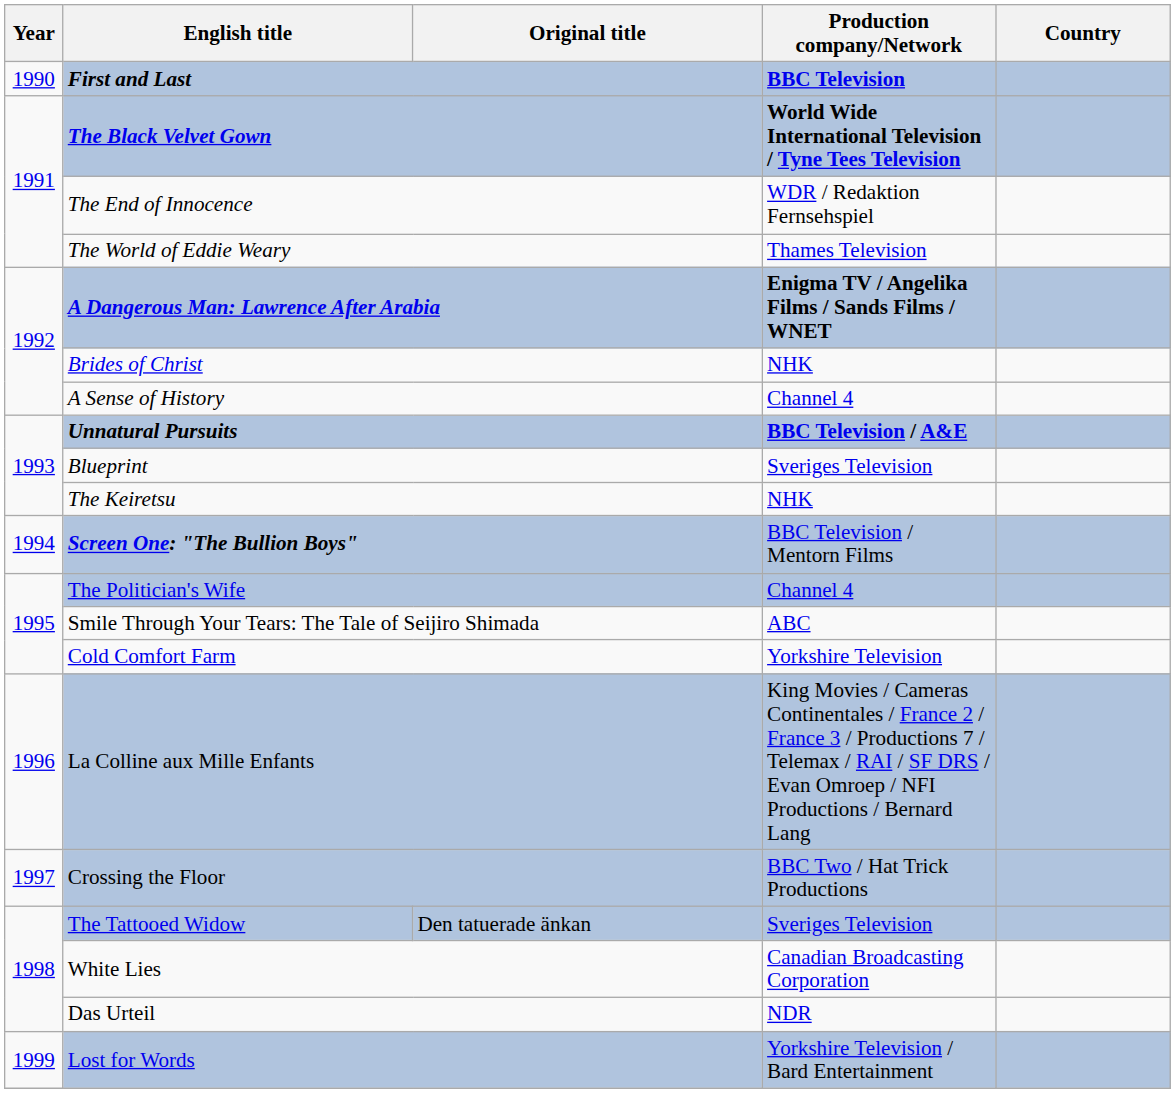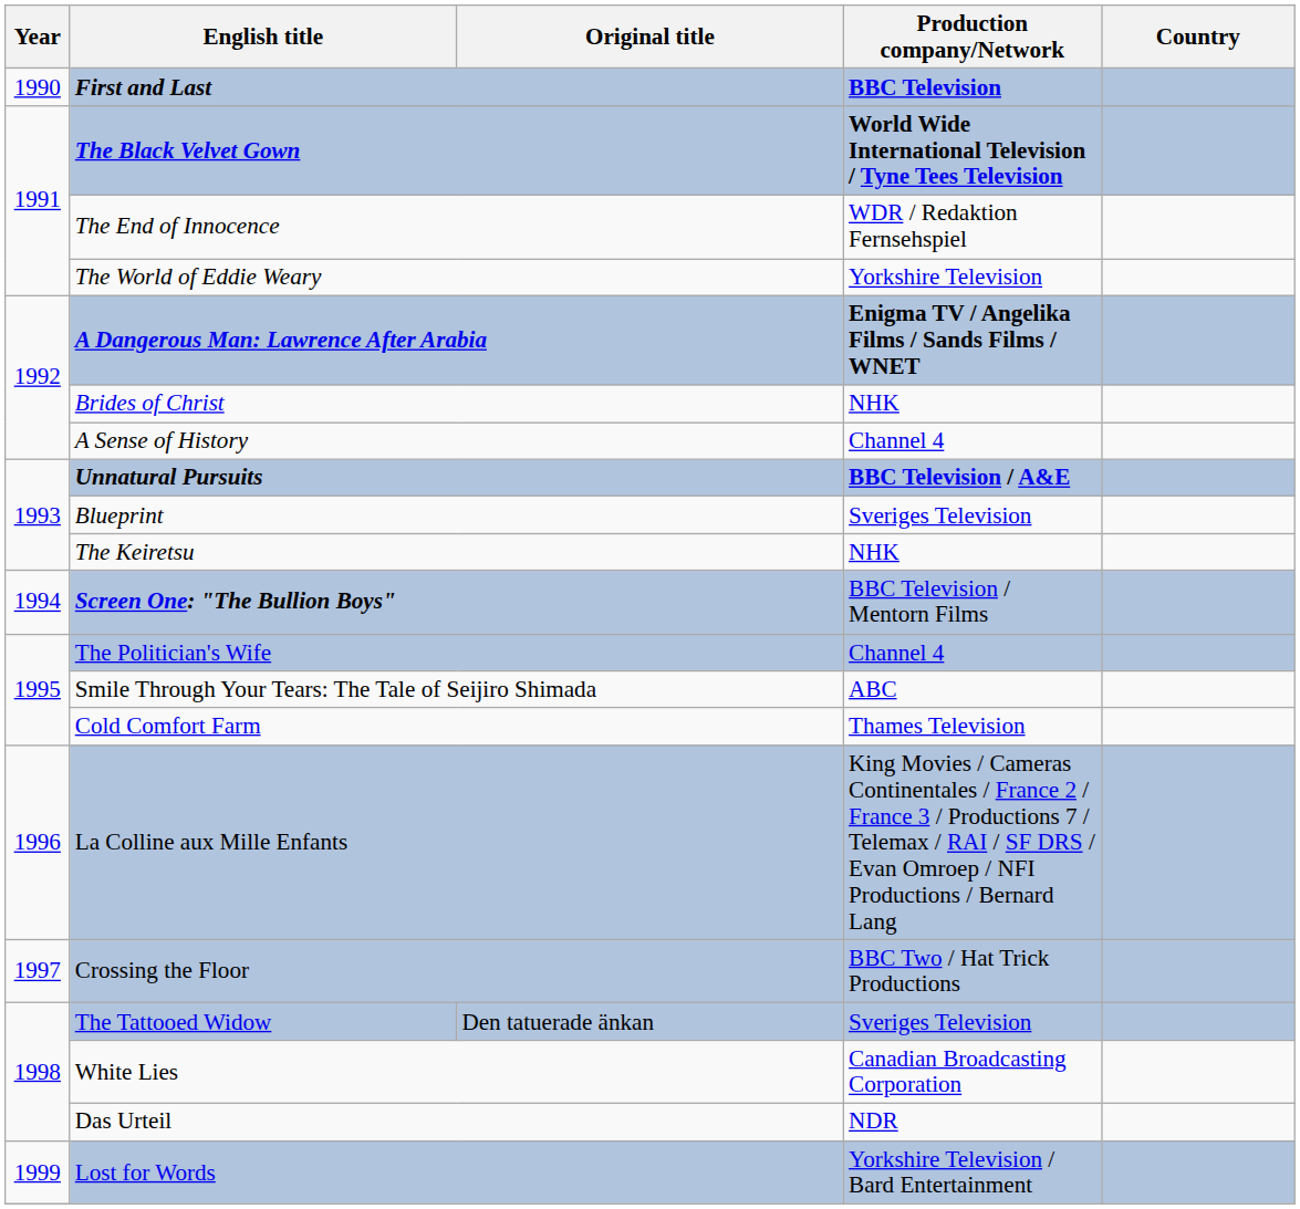The World of Eddie Weary | Production company/Network: Thames Television -> Yorkshire Television
Cold Comfort Farm | Production company/Network: Yorkshire Television -> Thames Television
